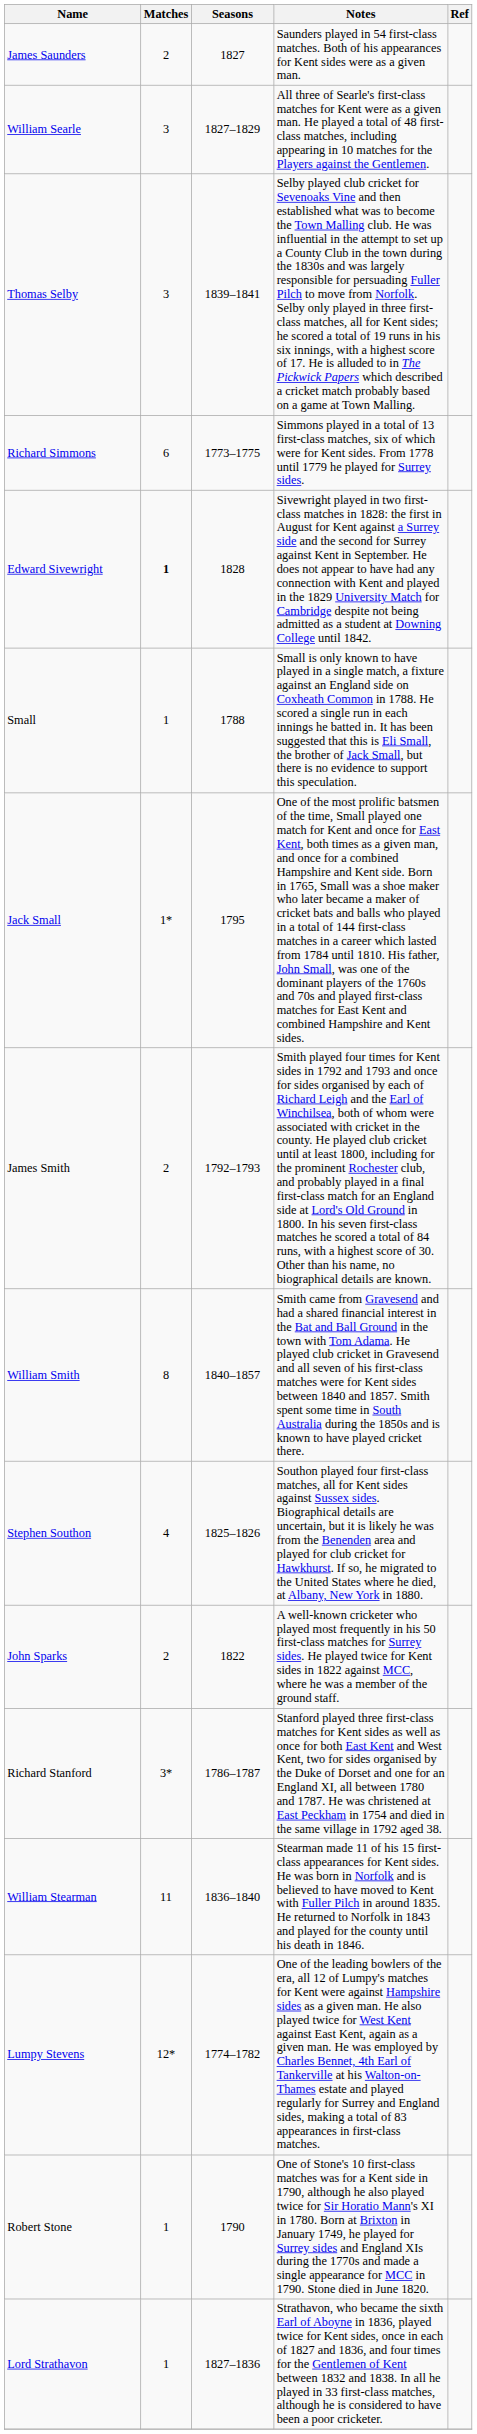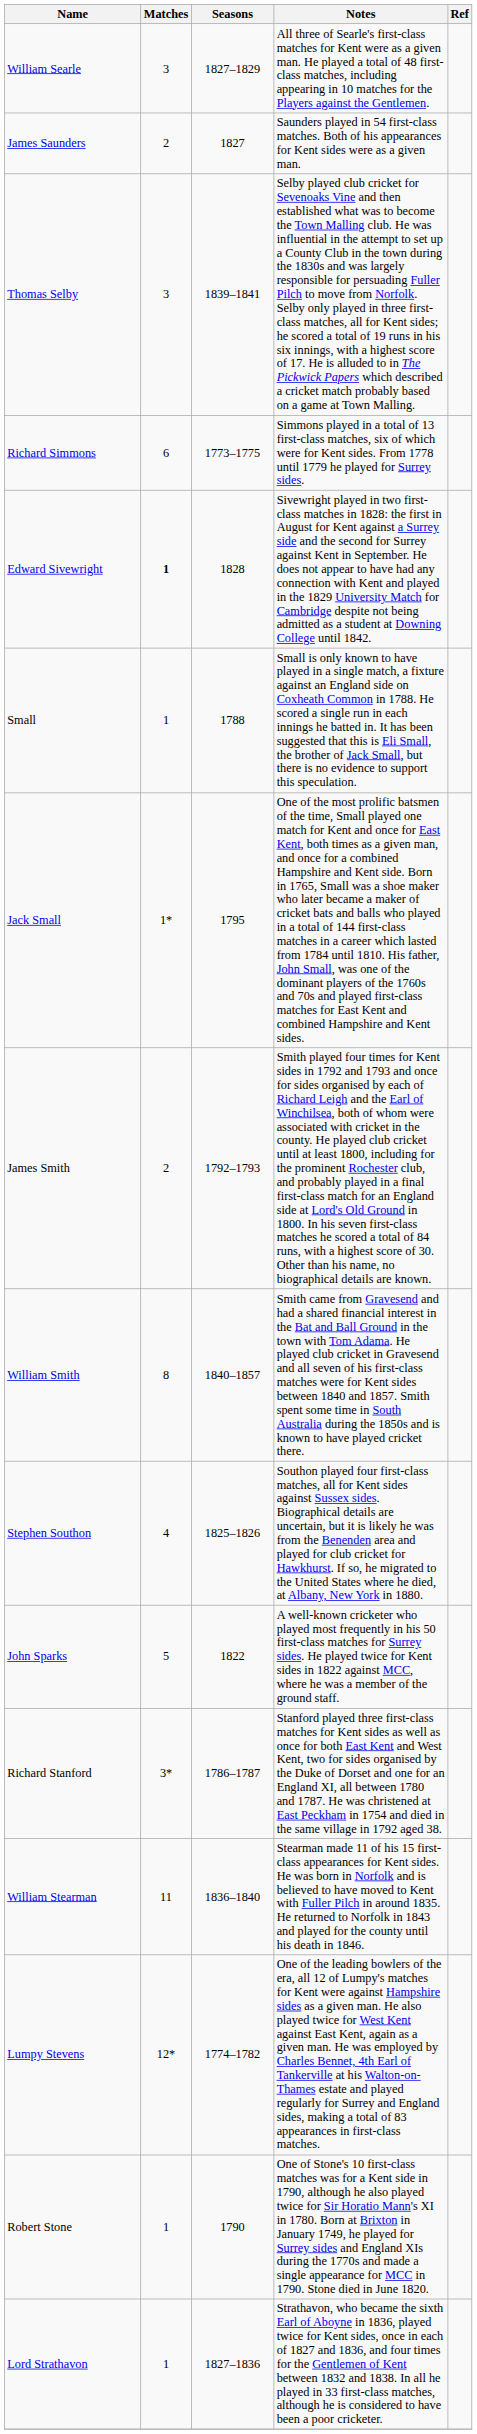rows swapped: James Saunders <-> William Searle
John Sparks | Matches: 2 -> 5
